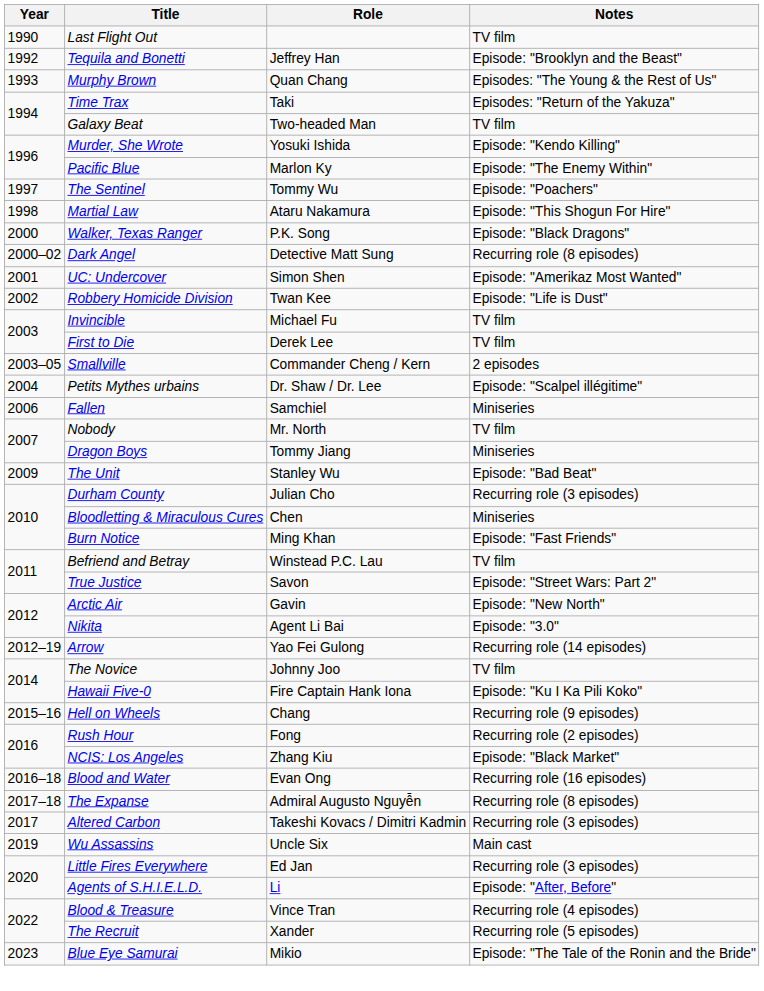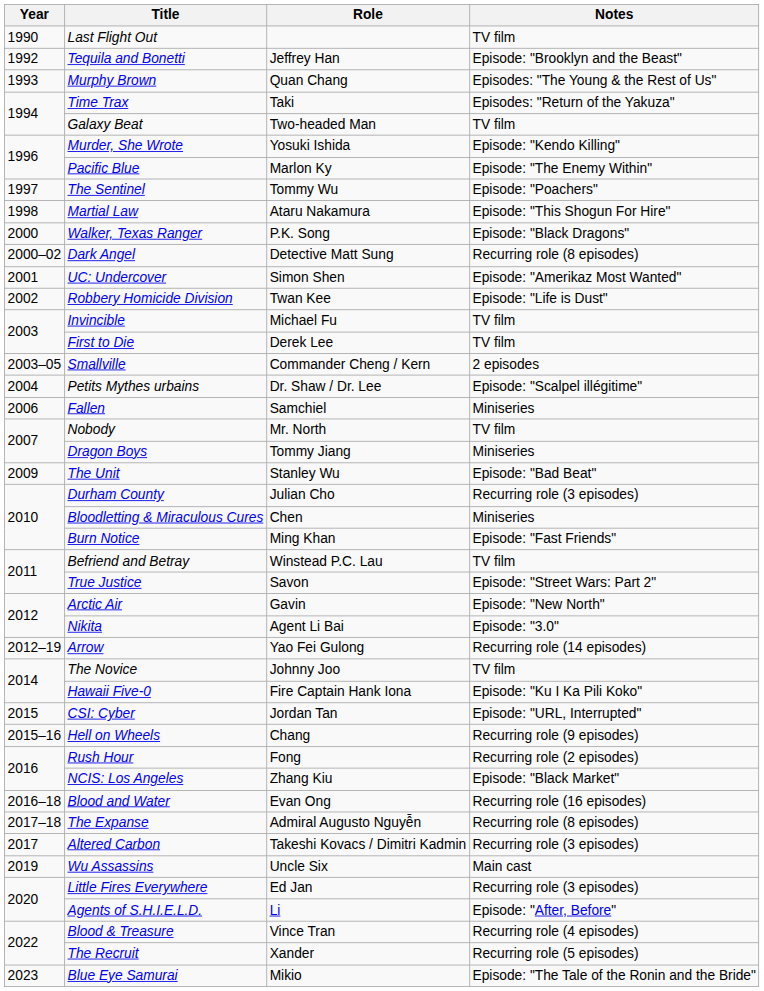+ row: 2015 | CSI: Cyber | Jordan Tan | Episode: "URL, Interrupted"
